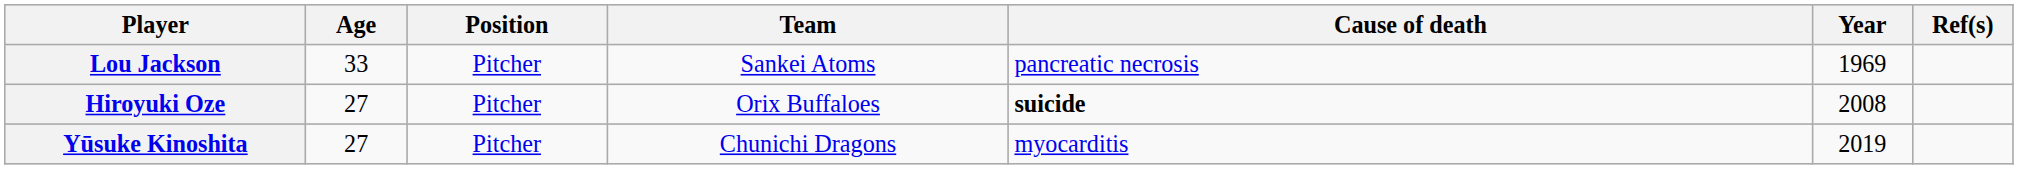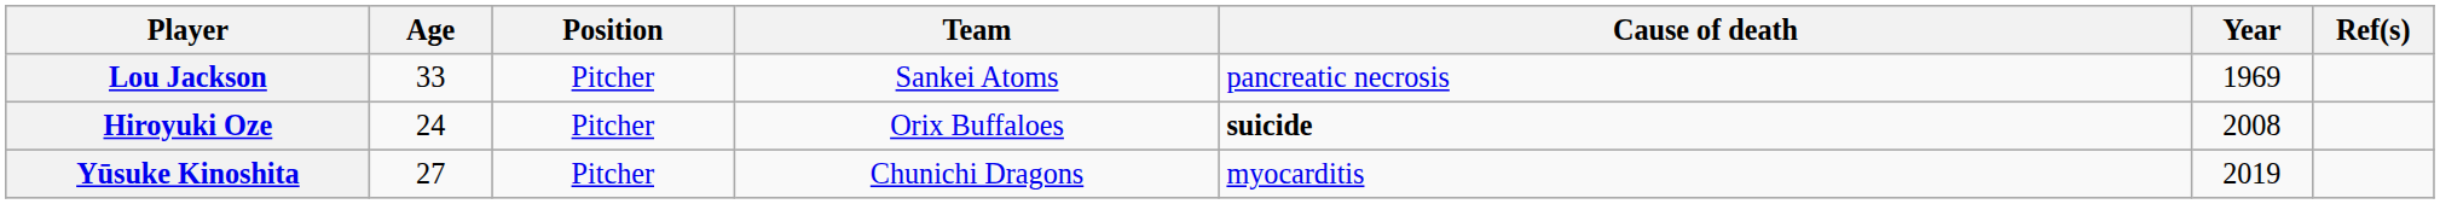Hiroyuki Oze | Age: 27 -> 24
